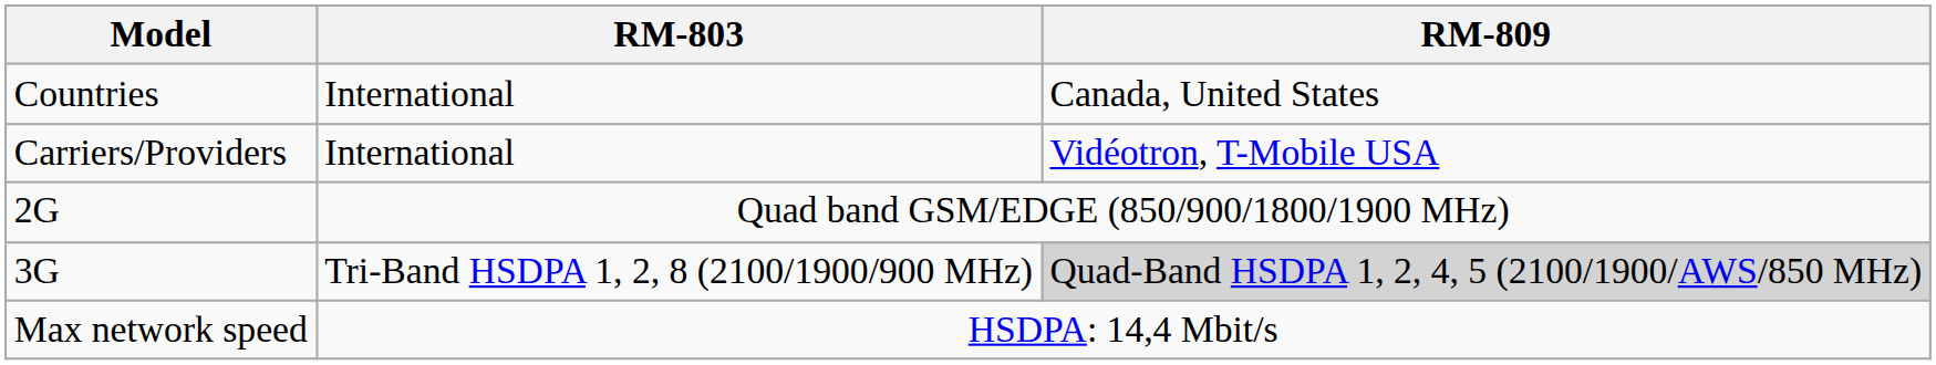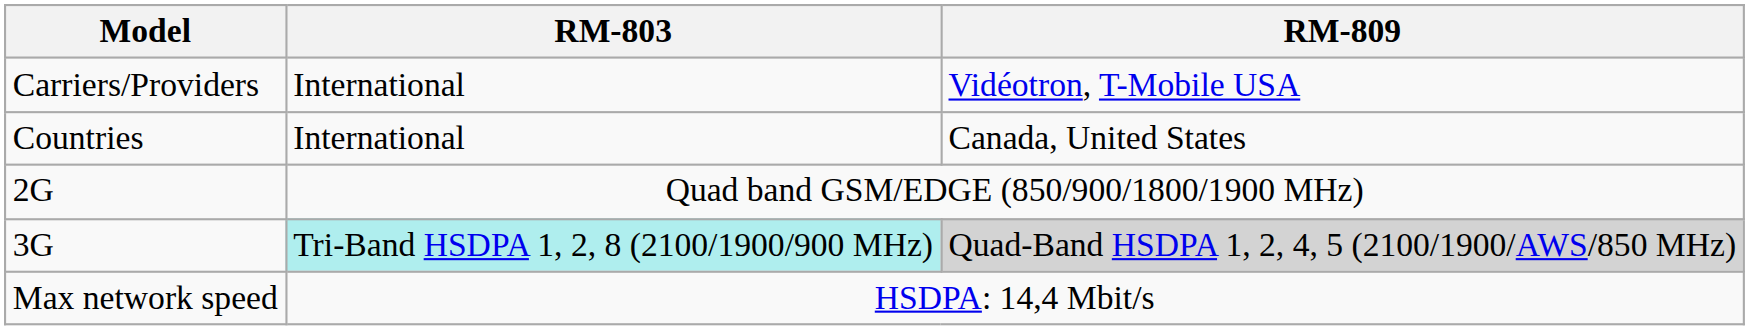rows swapped: Countries <-> Carriers/Providers
3G | RM-803: no background -> paleturquoise background
